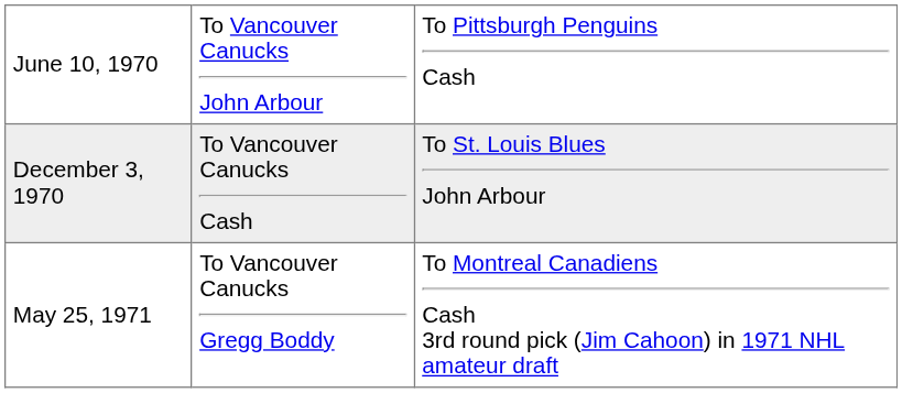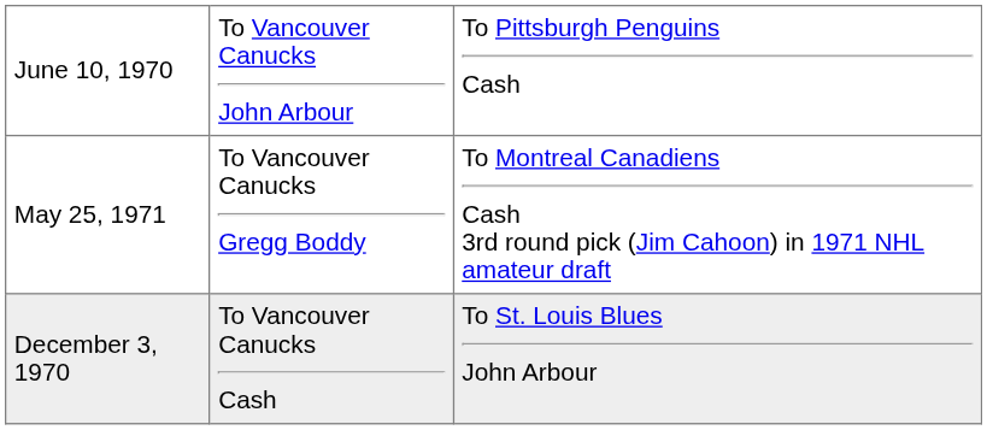rows swapped: December 3, 1970 <-> May 25, 1971
